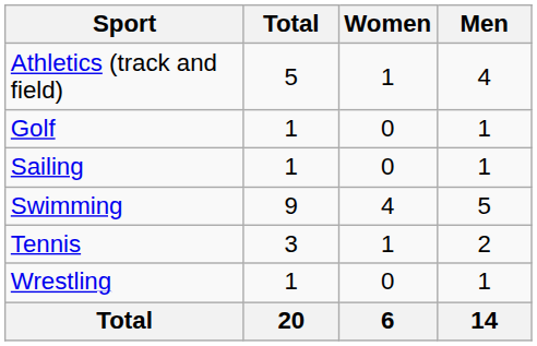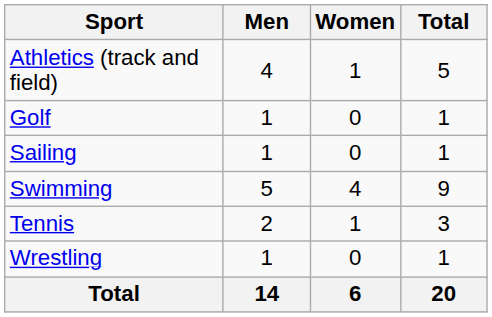columns swapped: Men <-> Total
